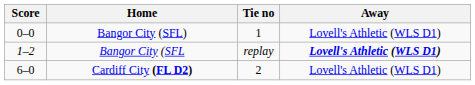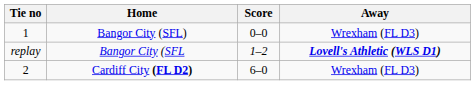columns swapped: Tie no <-> Score
Bangor City (SFL) | Away: Lovell's Athletic (WLS D1) -> Wrexham (FL D3)
Cardiff City (FL D2) | Away: Lovell's Athletic (WLS D1) -> Wrexham (FL D3)
